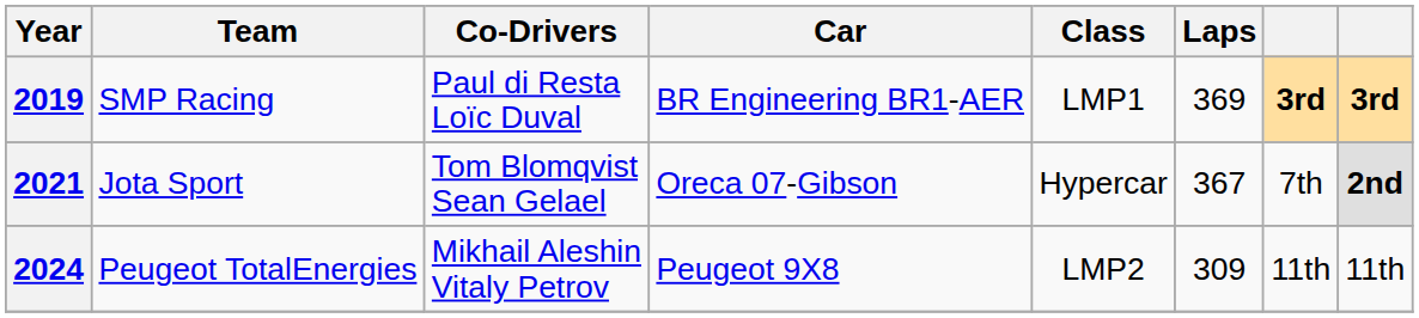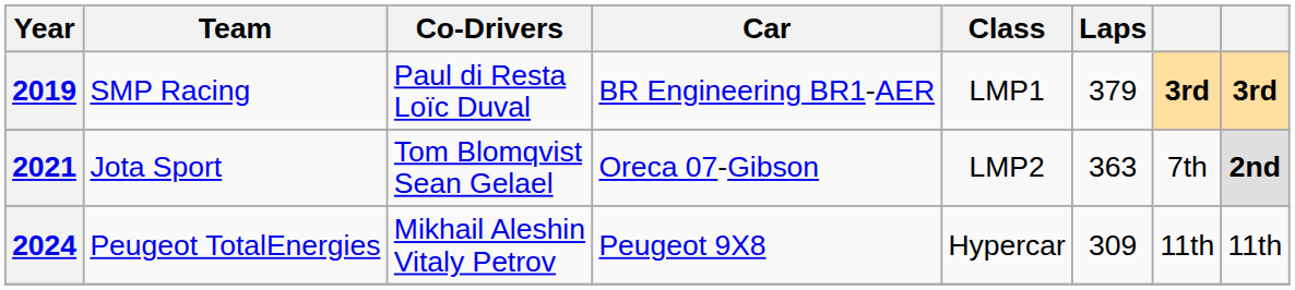2019 | Laps: 369 -> 379
2021 | Class: Hypercar -> LMP2
2021 | Laps: 367 -> 363
2024 | Class: LMP2 -> Hypercar
